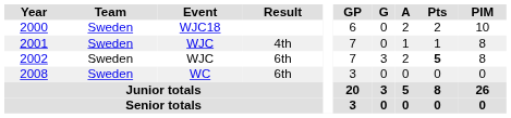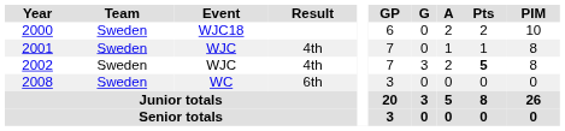2002 | Result: 6th -> 4th
